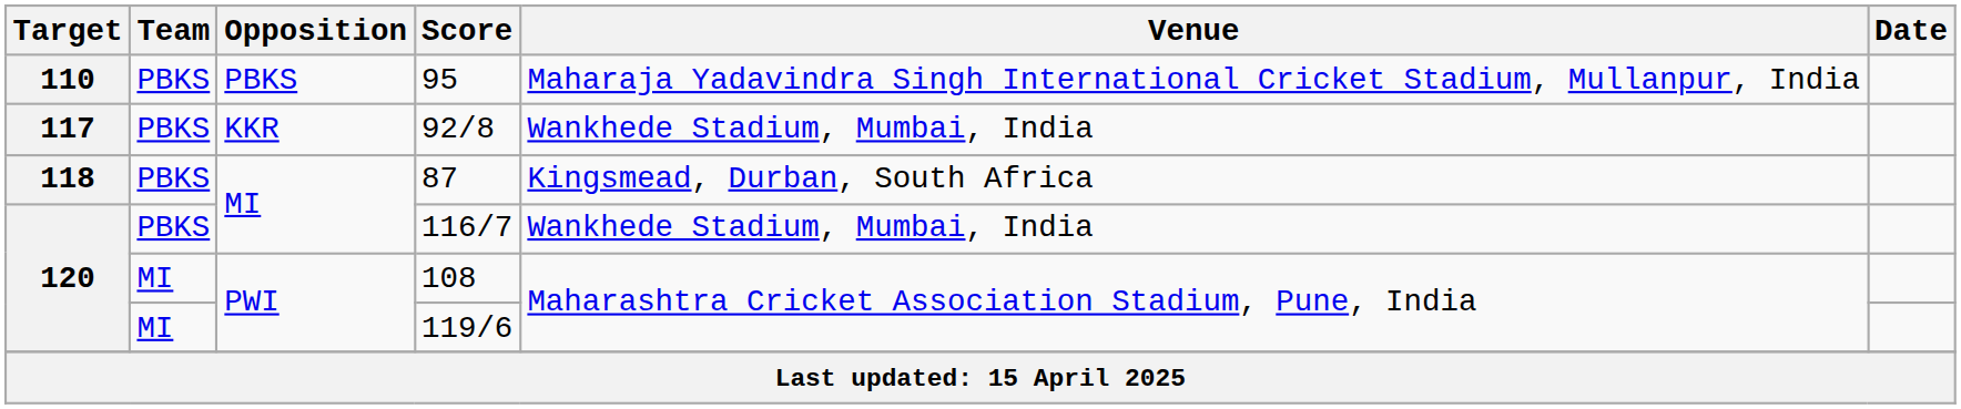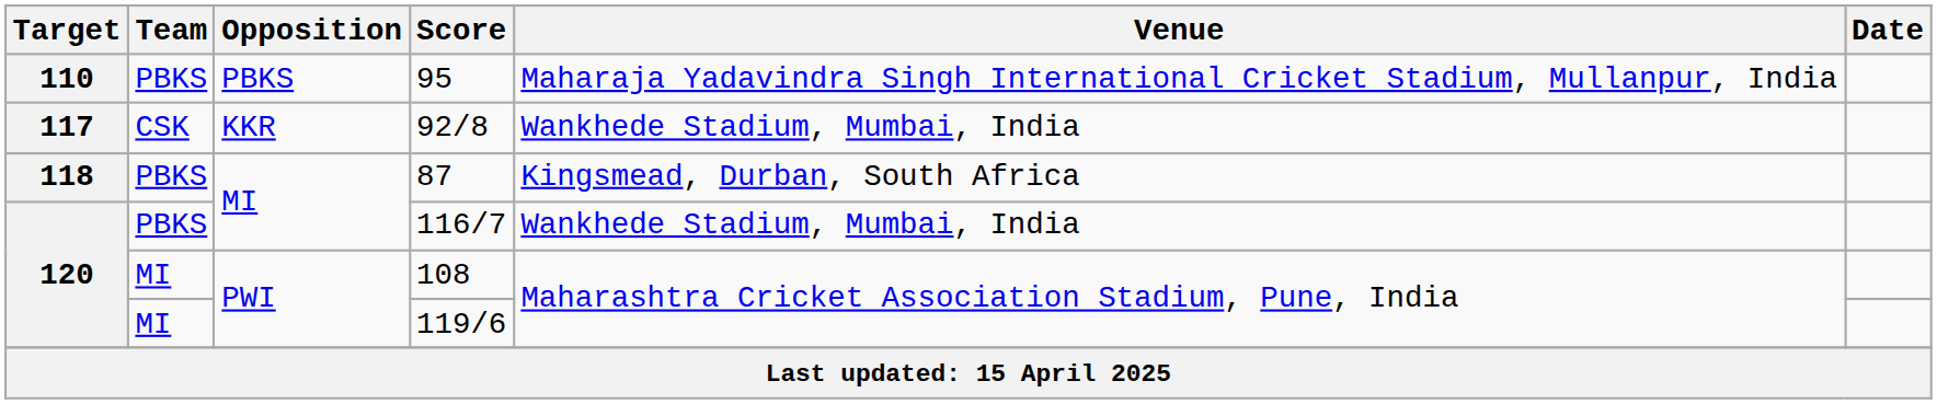92/8 | Team: PBKS -> CSK
